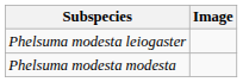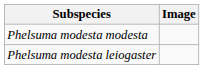rows swapped: Phelsuma modesta leiogaster <-> Phelsuma modesta modesta
